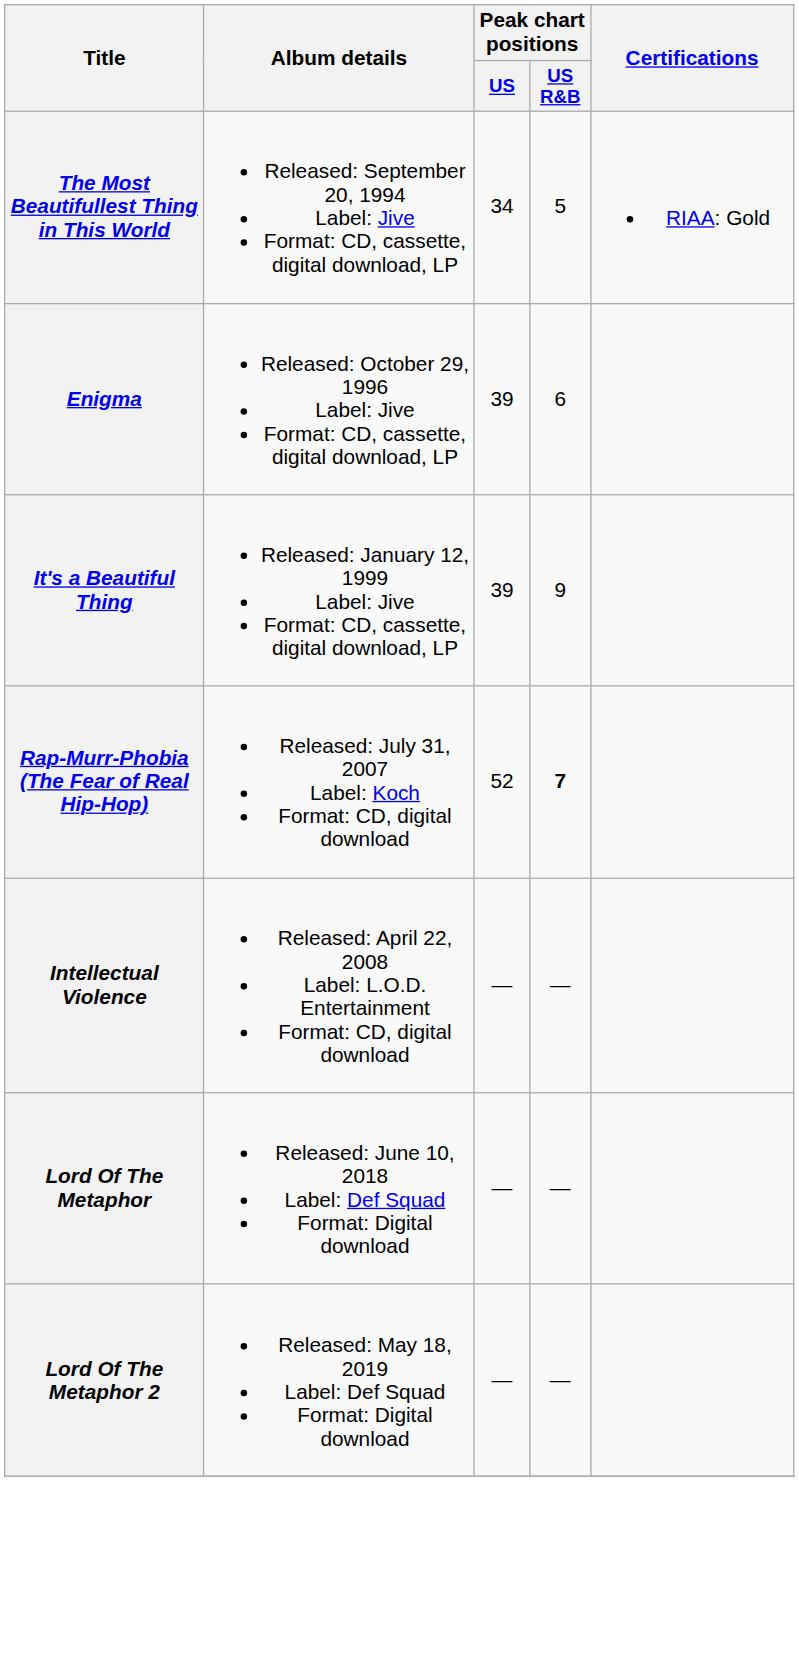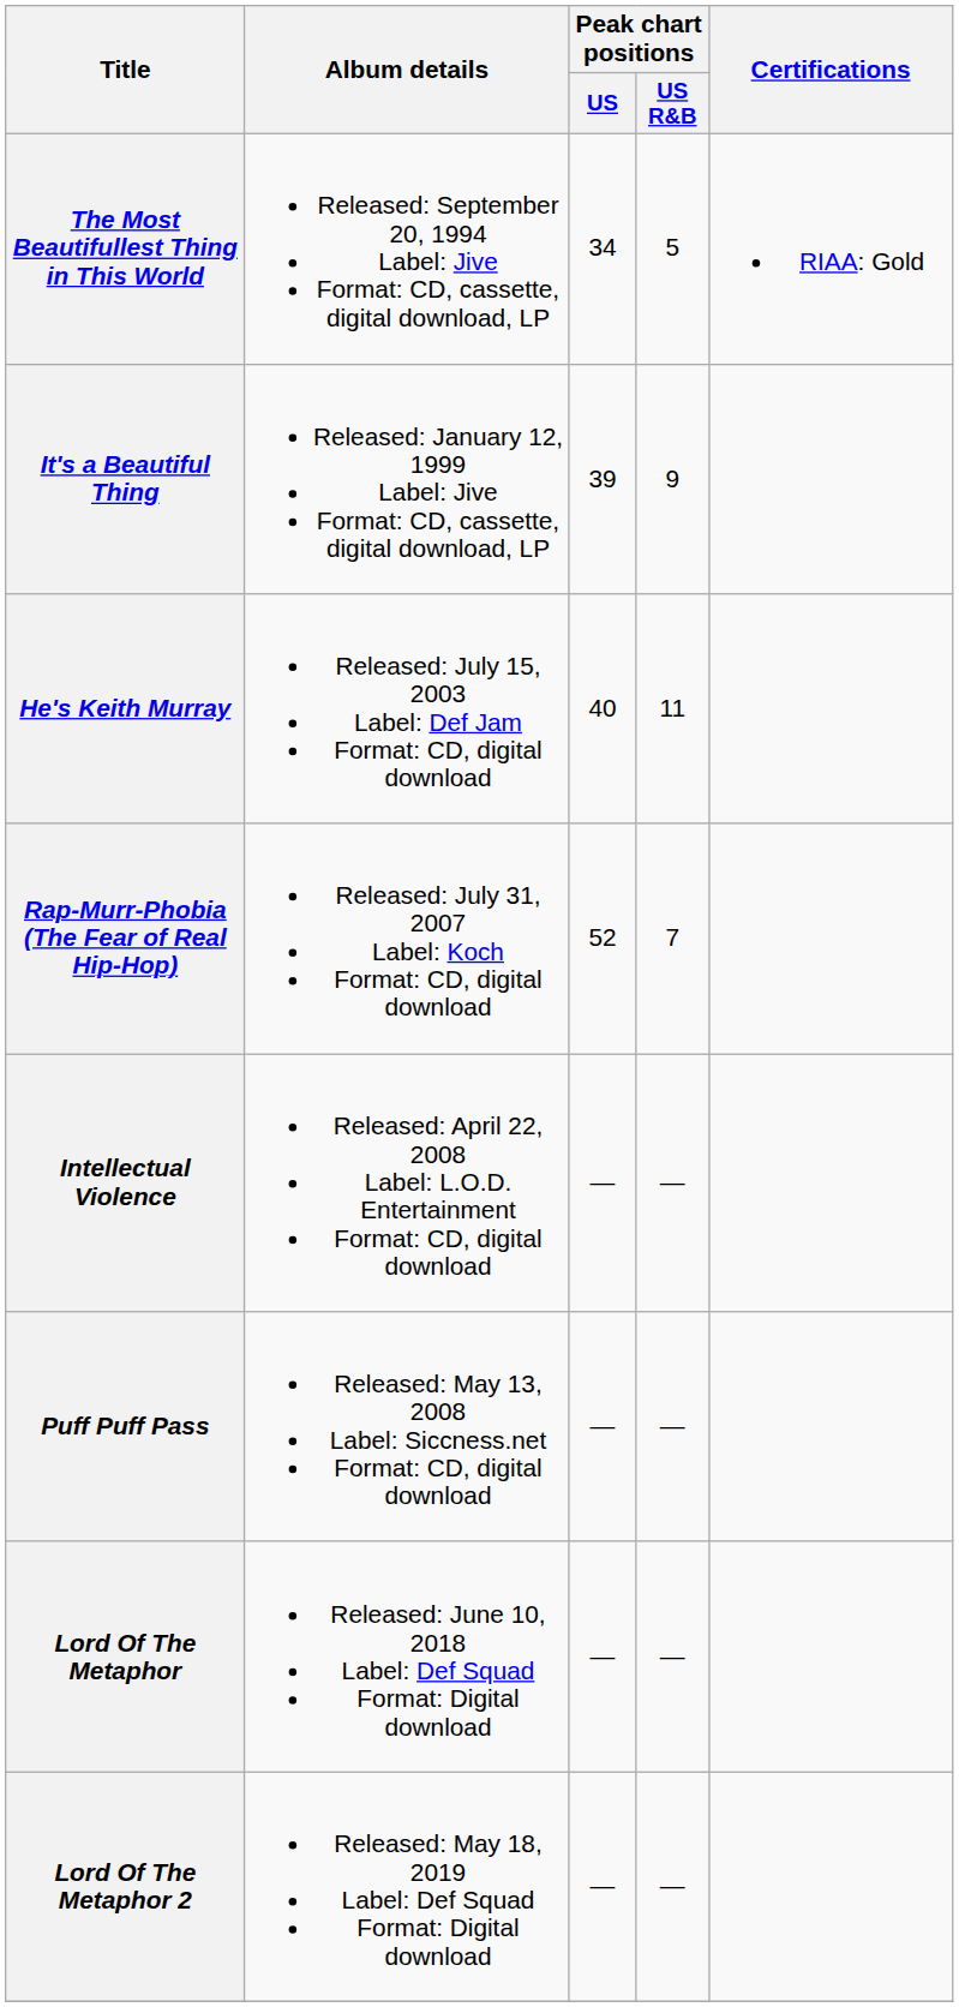- row: Enigma | Released: October 29, 1996 Label: Jive Format: CD, cassette, digital download, LP | 39 | 6
+ row: He's Keith Murray | Released: July 15, 2003 Label: Def Jam Format: CD, digital download | 40 | 11
Rap-Murr-Phobia (The Fear of Real Hip-Hop) | Peak chart positions / US R&B: bold -> normal
+ row: Puff Puff Pass | Released: May 13, 2008 Label: Siccness.net Format: CD, digital download | — | —
